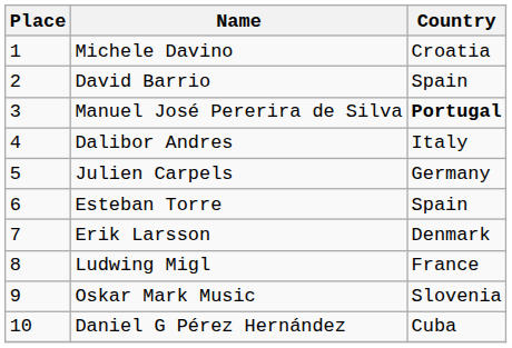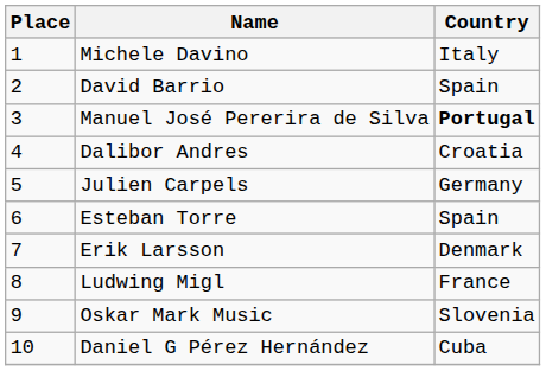Michele Davino | Country: Croatia -> Italy
Dalibor Andres | Country: Italy -> Croatia
